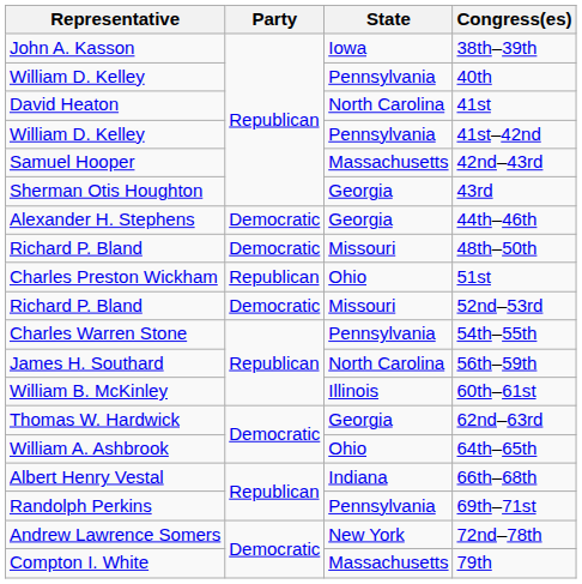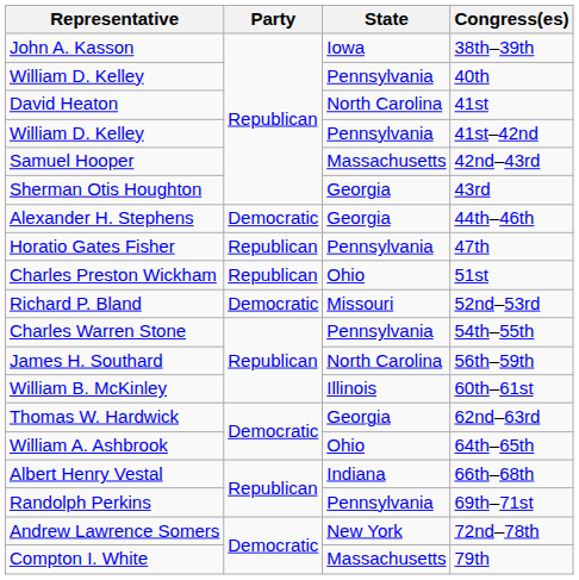+ row: Horatio Gates Fisher | Republican | Pennsylvania | 47th
- row: Richard P. Bland | Democratic | Missouri | 48th–50th
